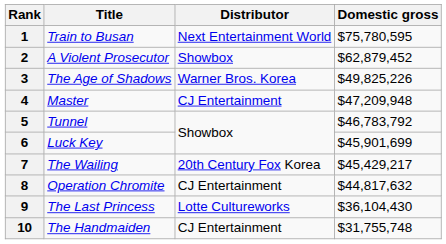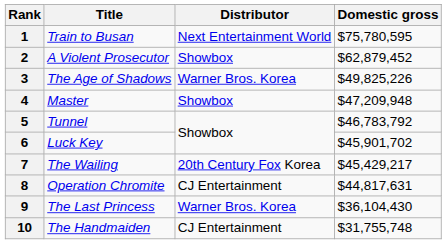4 | Distributor: CJ Entertainment -> Showbox
6 | Domestic gross: $45,901,699 -> $45,901,702
8 | Domestic gross: $44,817,632 -> $44,817,631
9 | Distributor: Lotte Cultureworks -> Warner Bros. Korea
